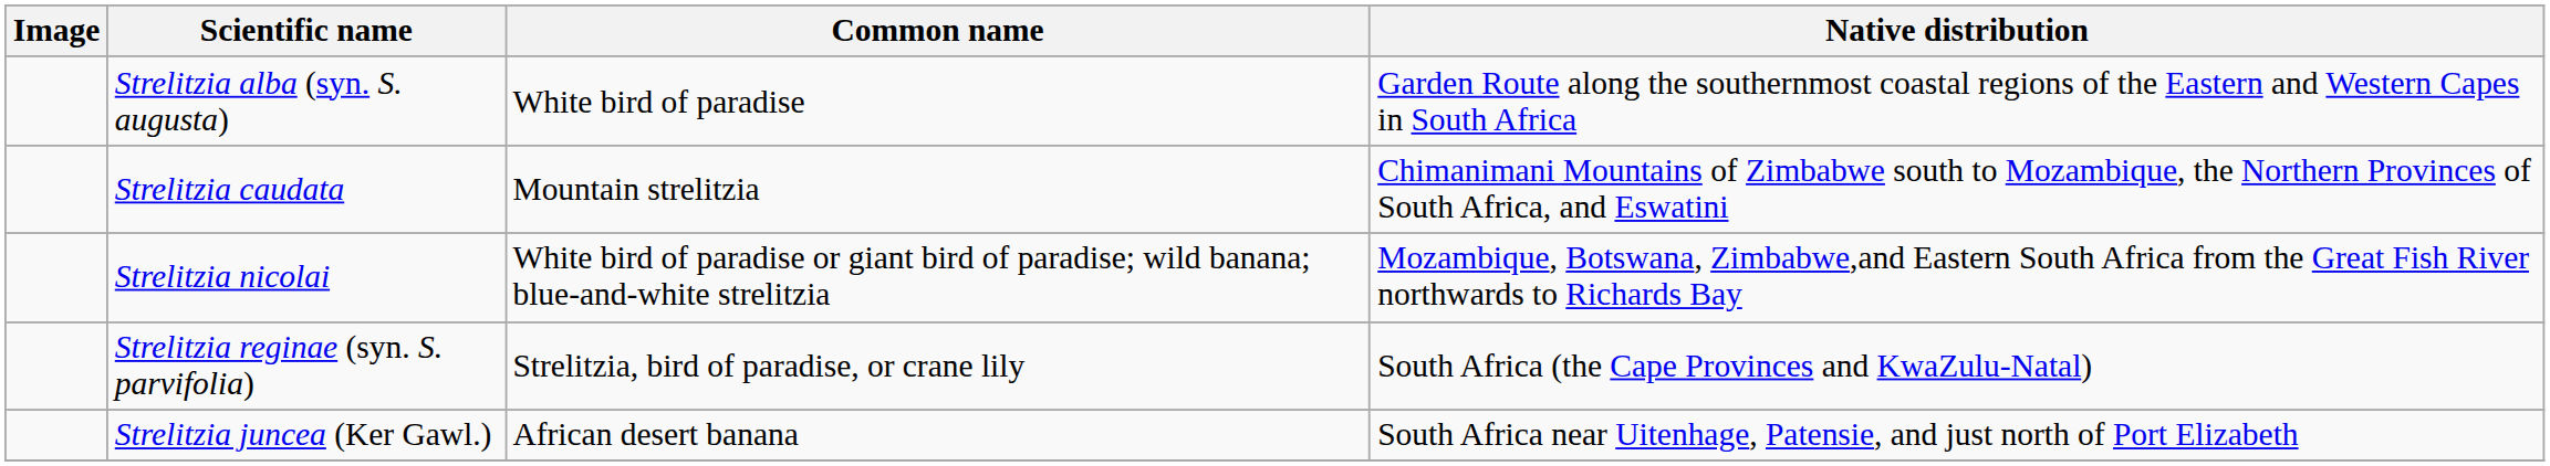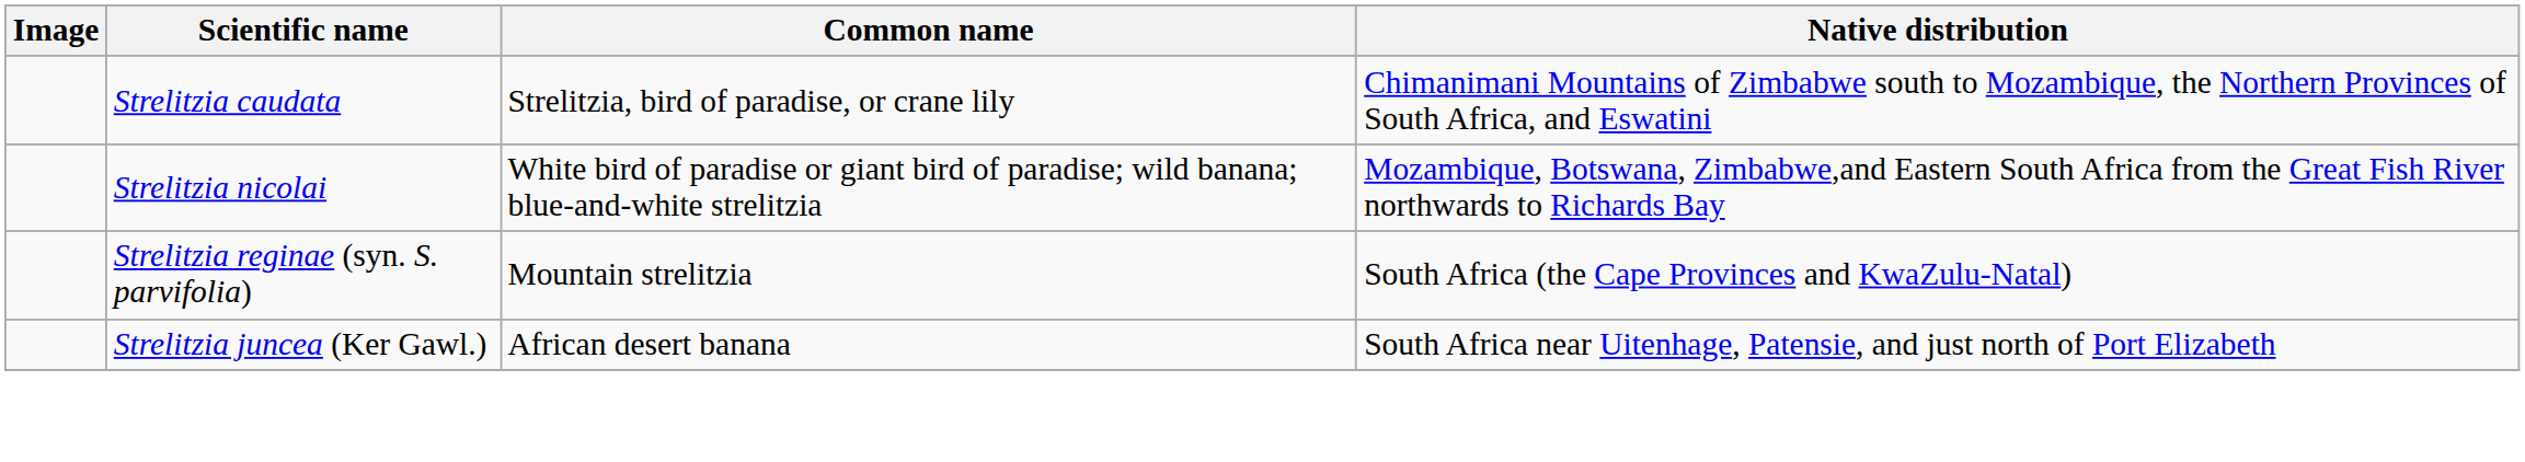- row: Strelitzia alba (syn. S. augusta) | White bird of paradise | Garden Route along the southernmost coastal regions of the Eastern and Western Capes in South Africa
Strelitzia caudata | Common name: Mountain strelitzia -> Strelitzia, bird of paradise, or crane lily
Strelitzia reginae (syn. S. parvifolia) | Common name: Strelitzia, bird of paradise, or crane lily -> Mountain strelitzia
